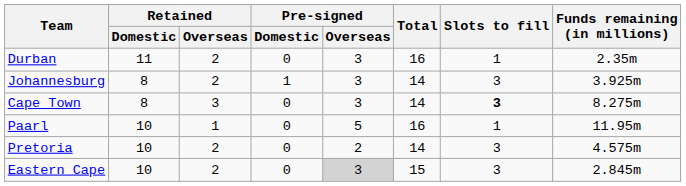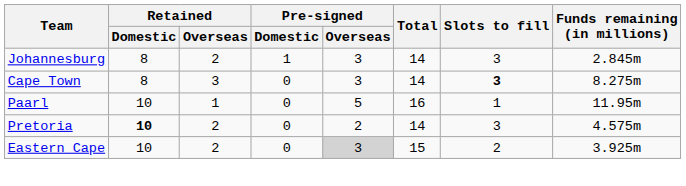- row: Durban | 11 | 2 | 0 | 3 | 16 | 1 | 2.35m
Johannesburg | Funds remaining (in millions): 3.925m -> 2.845m
Pretoria | Retained / Domestic: normal -> bold
Eastern Cape | Slots to fill: 3 -> 2
Eastern Cape | Funds remaining (in millions): 2.845m -> 3.925m
